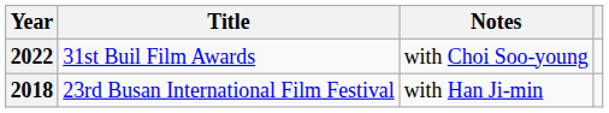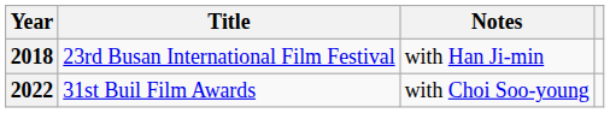rows swapped: 2018 <-> 2022
